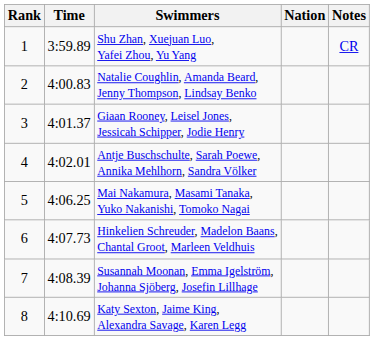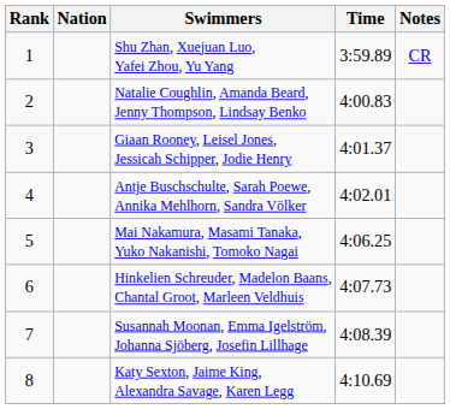columns swapped: Nation <-> Time
